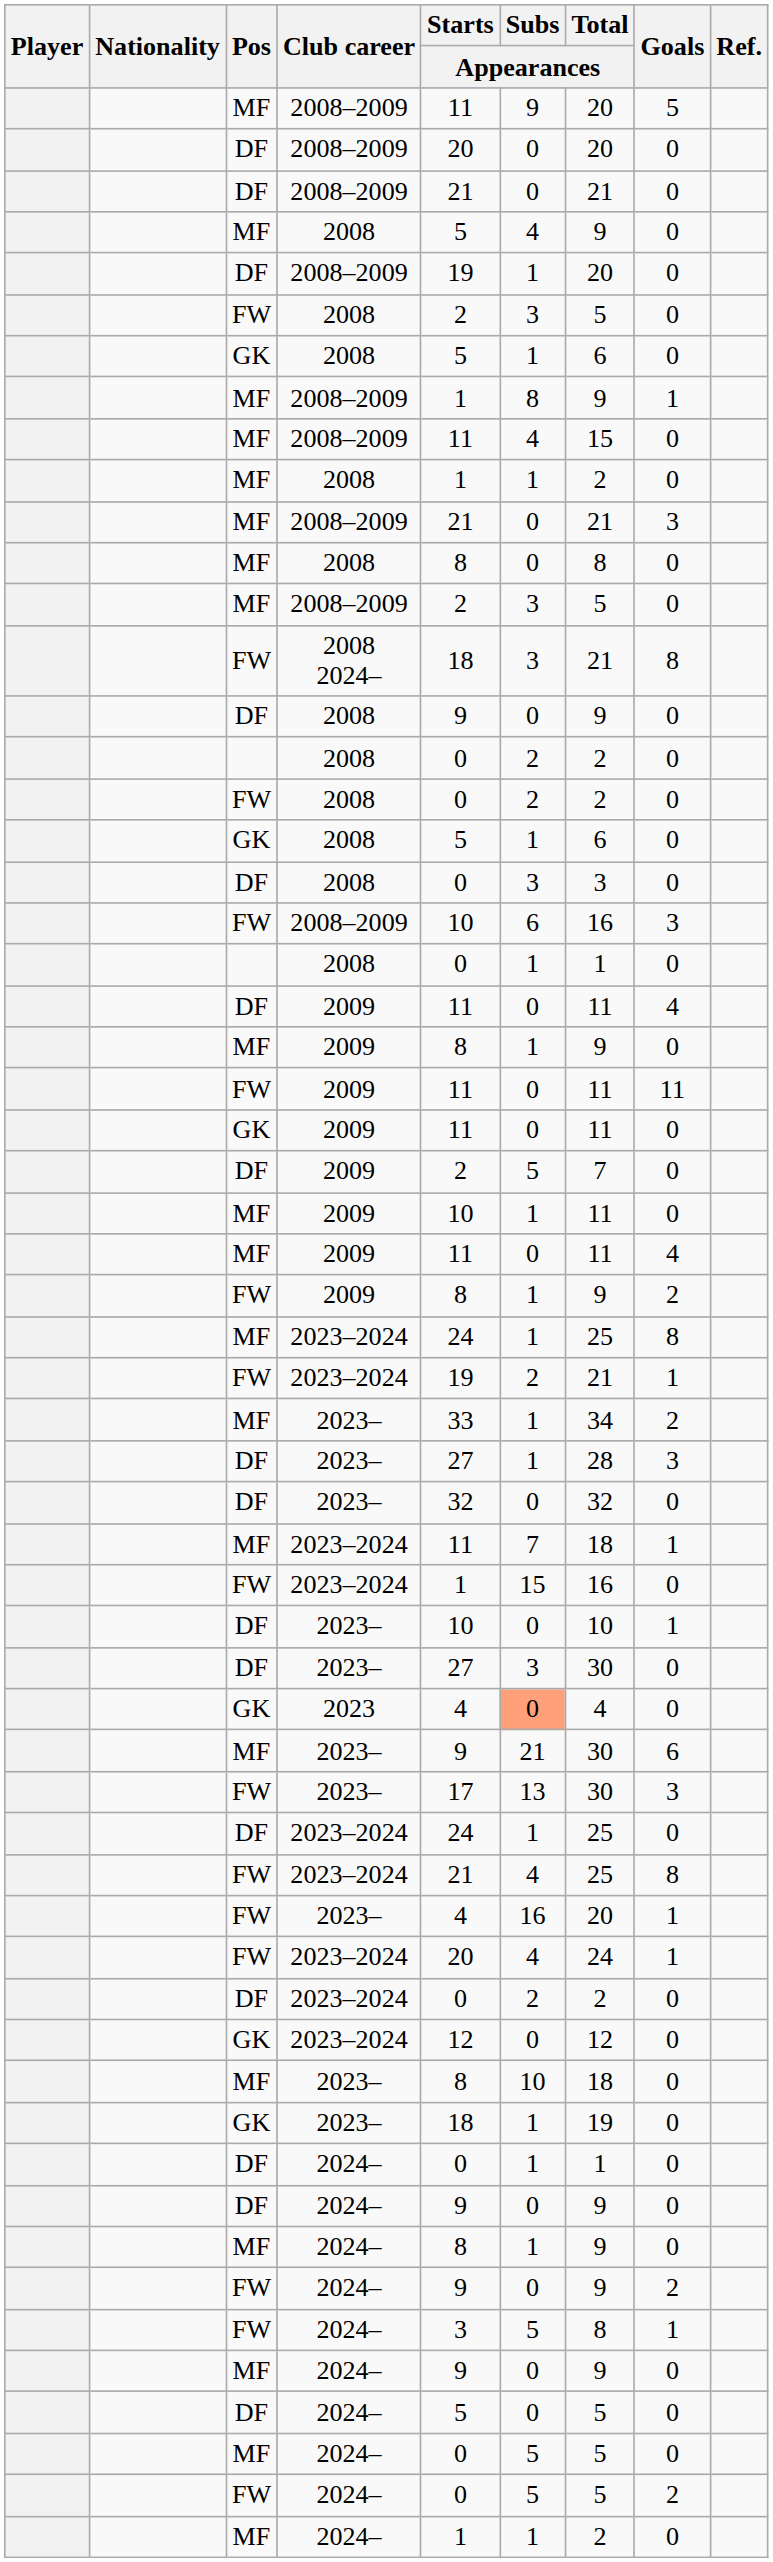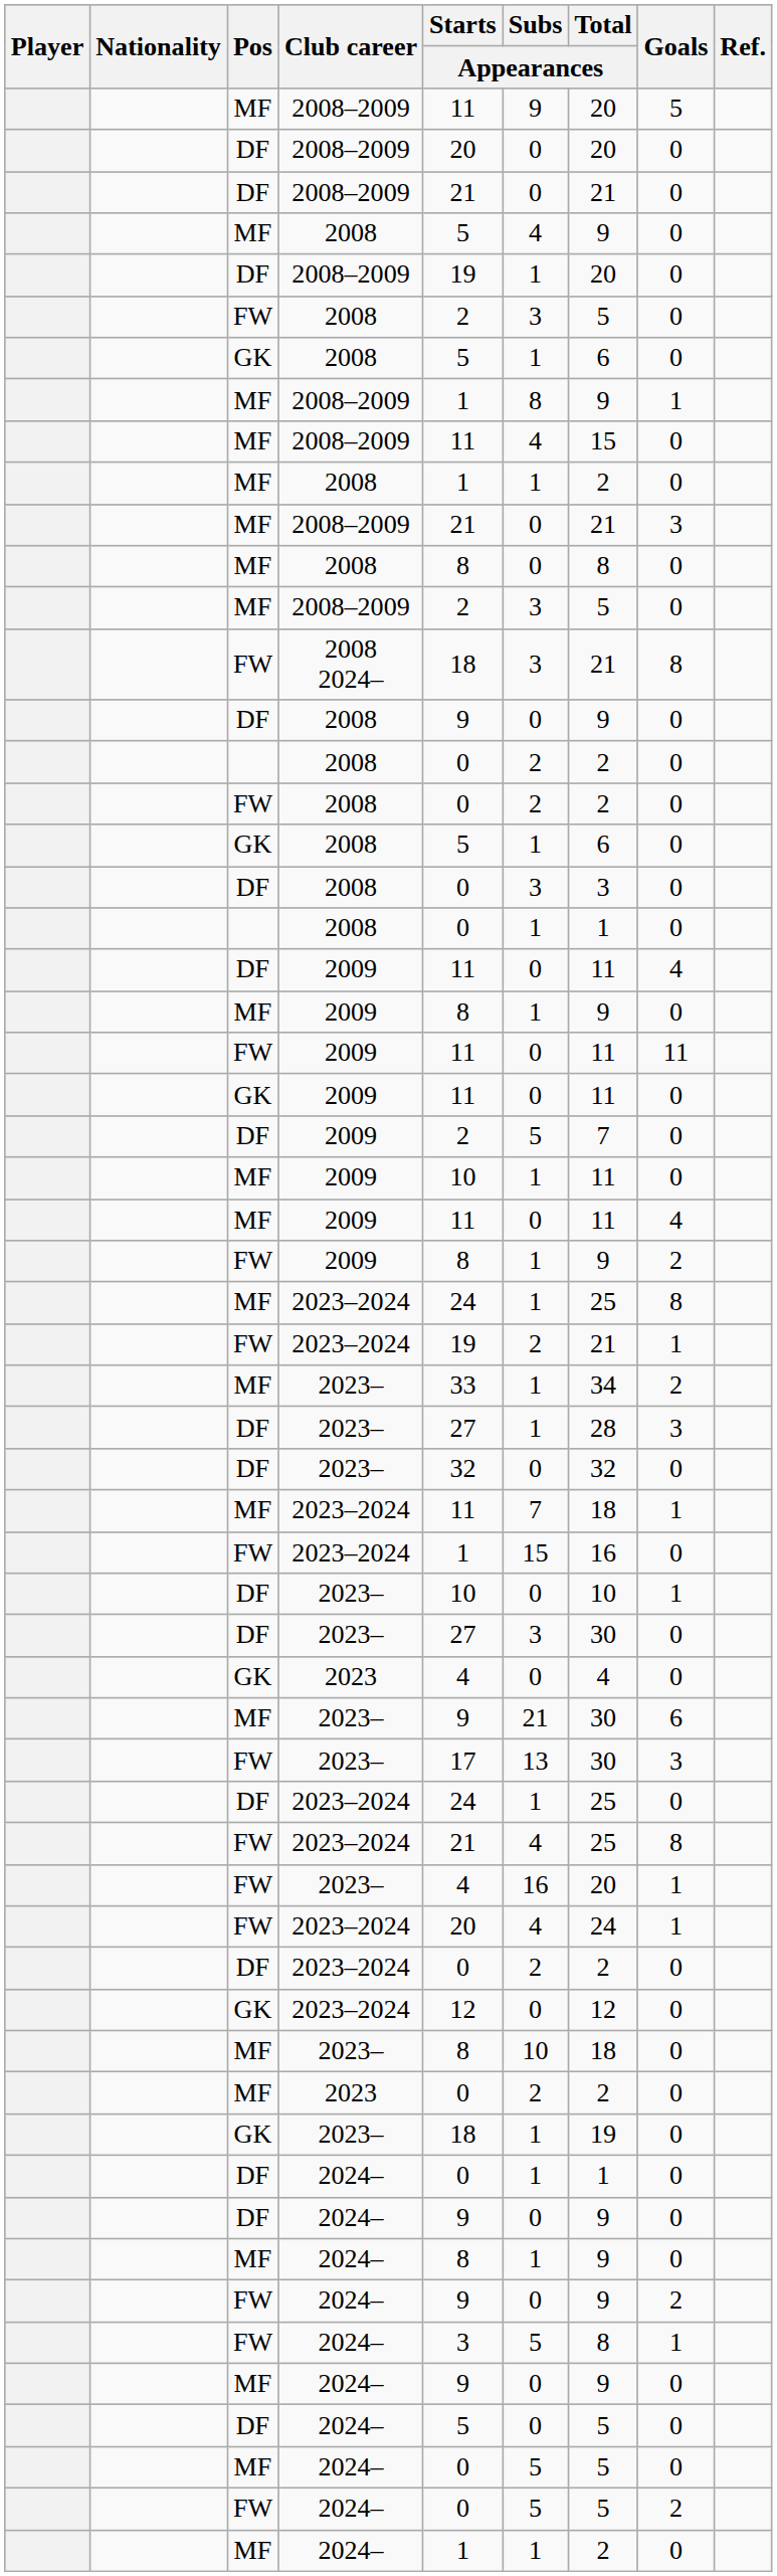- row: FW | 2008–2009 | 10 | 6 | 16 | 3
GK / 2023 | Subs / Appearances: lightsalmon background -> no background
+ row: MF | 2023 | 0 | 2 | 2 | 0
